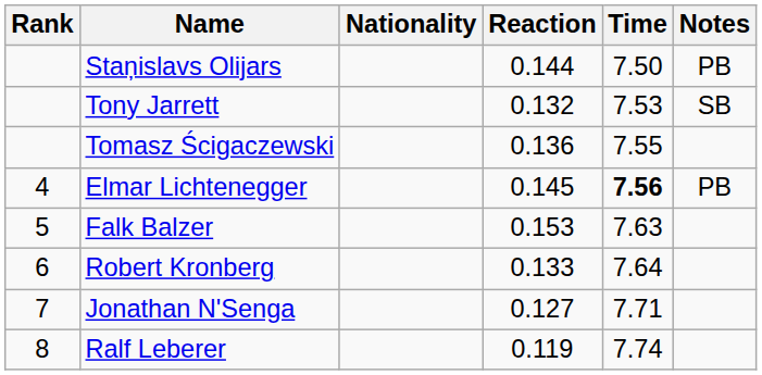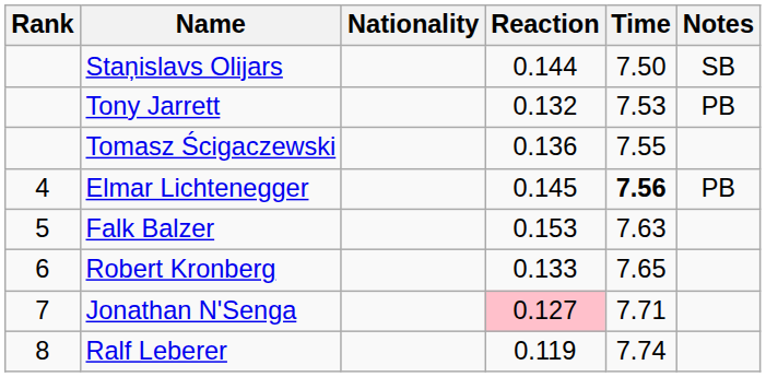Staņislavs Olijars | Notes: PB -> SB
Tony Jarrett | Notes: SB -> PB
Robert Kronberg | Time: 7.64 -> 7.65
Jonathan N'Senga | Reaction: no background -> pink background
